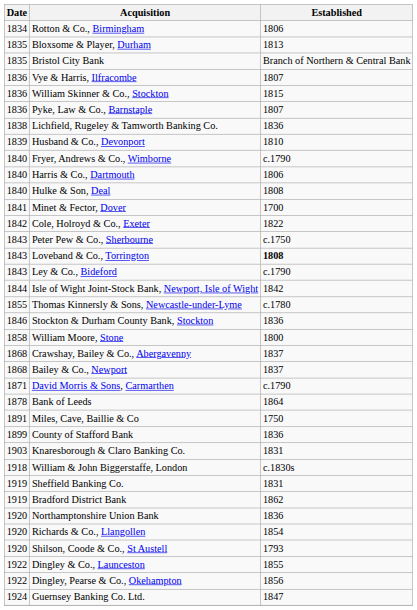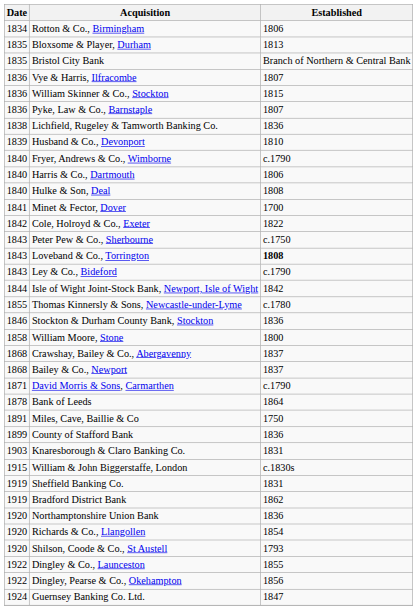William & John Biggerstaffe, London | Date: 1918 -> 1915
